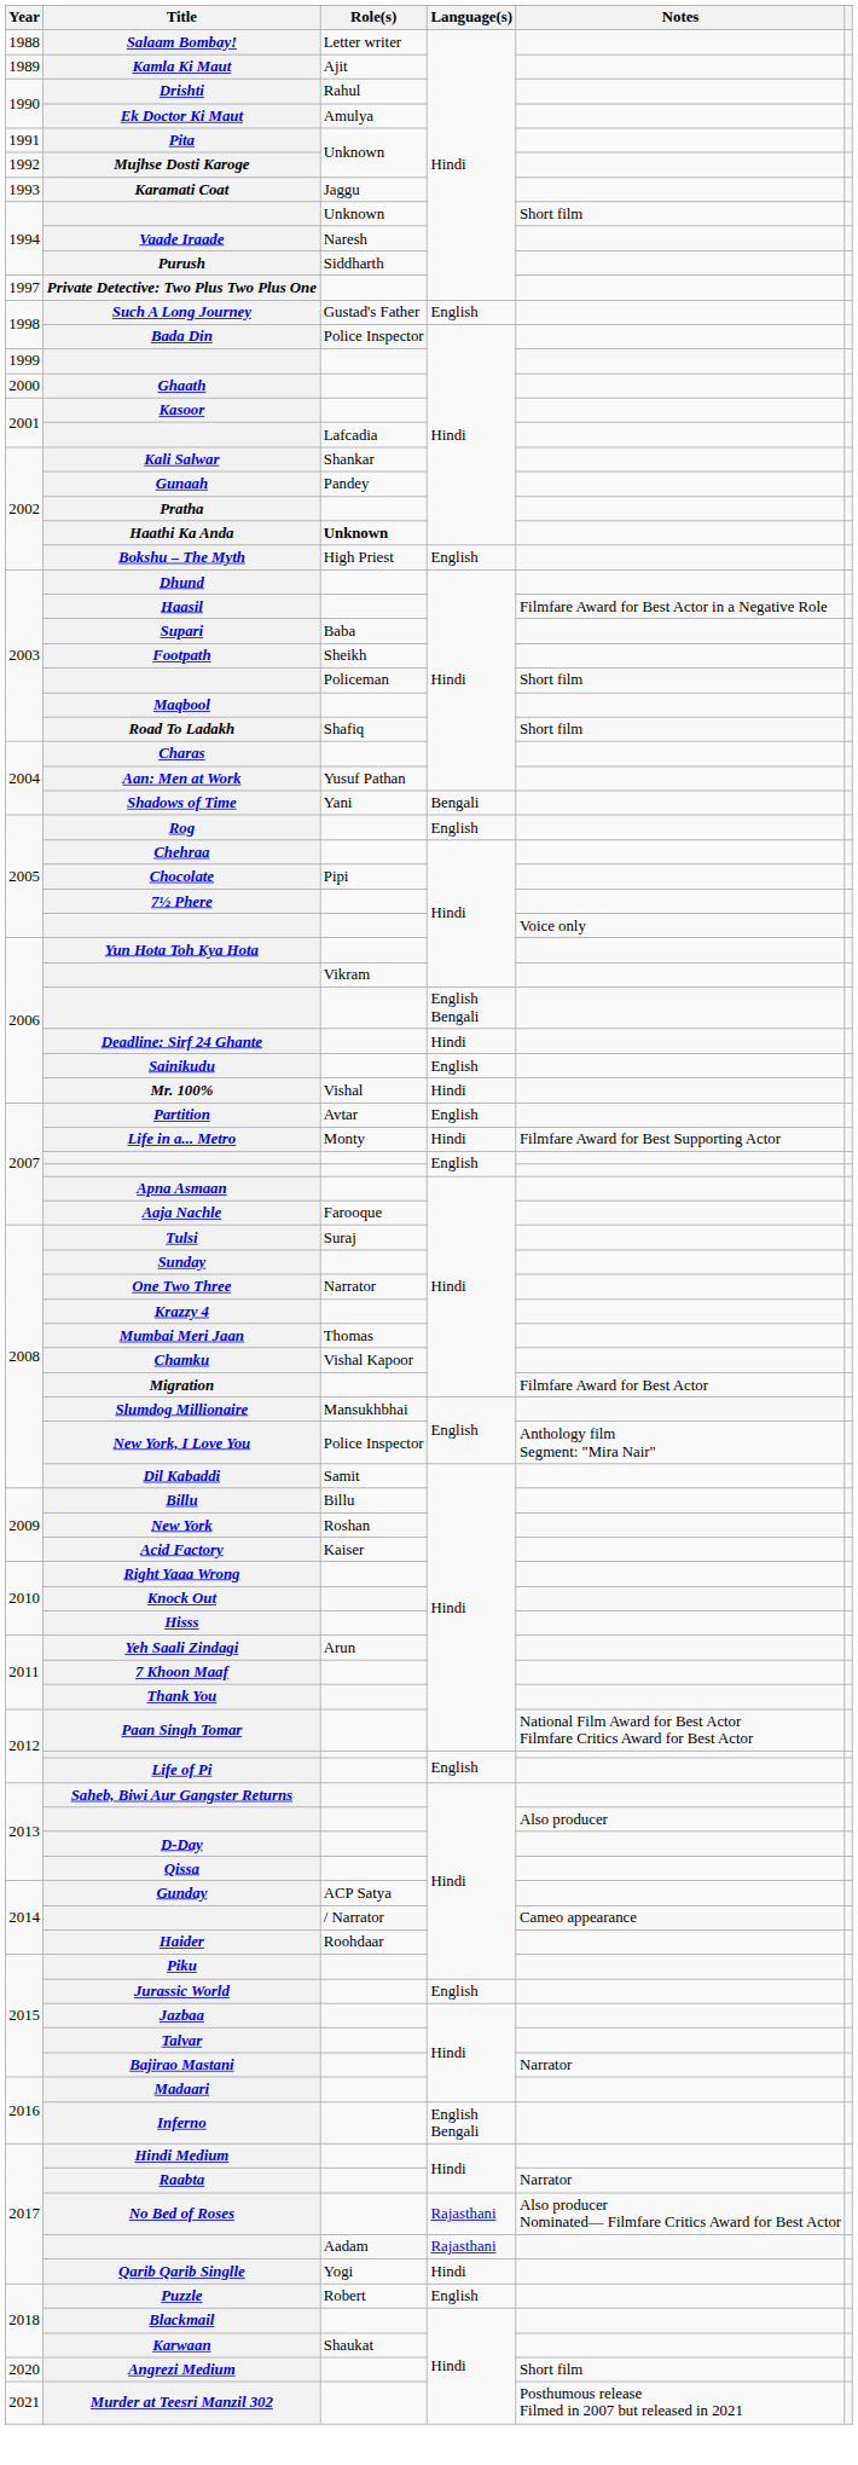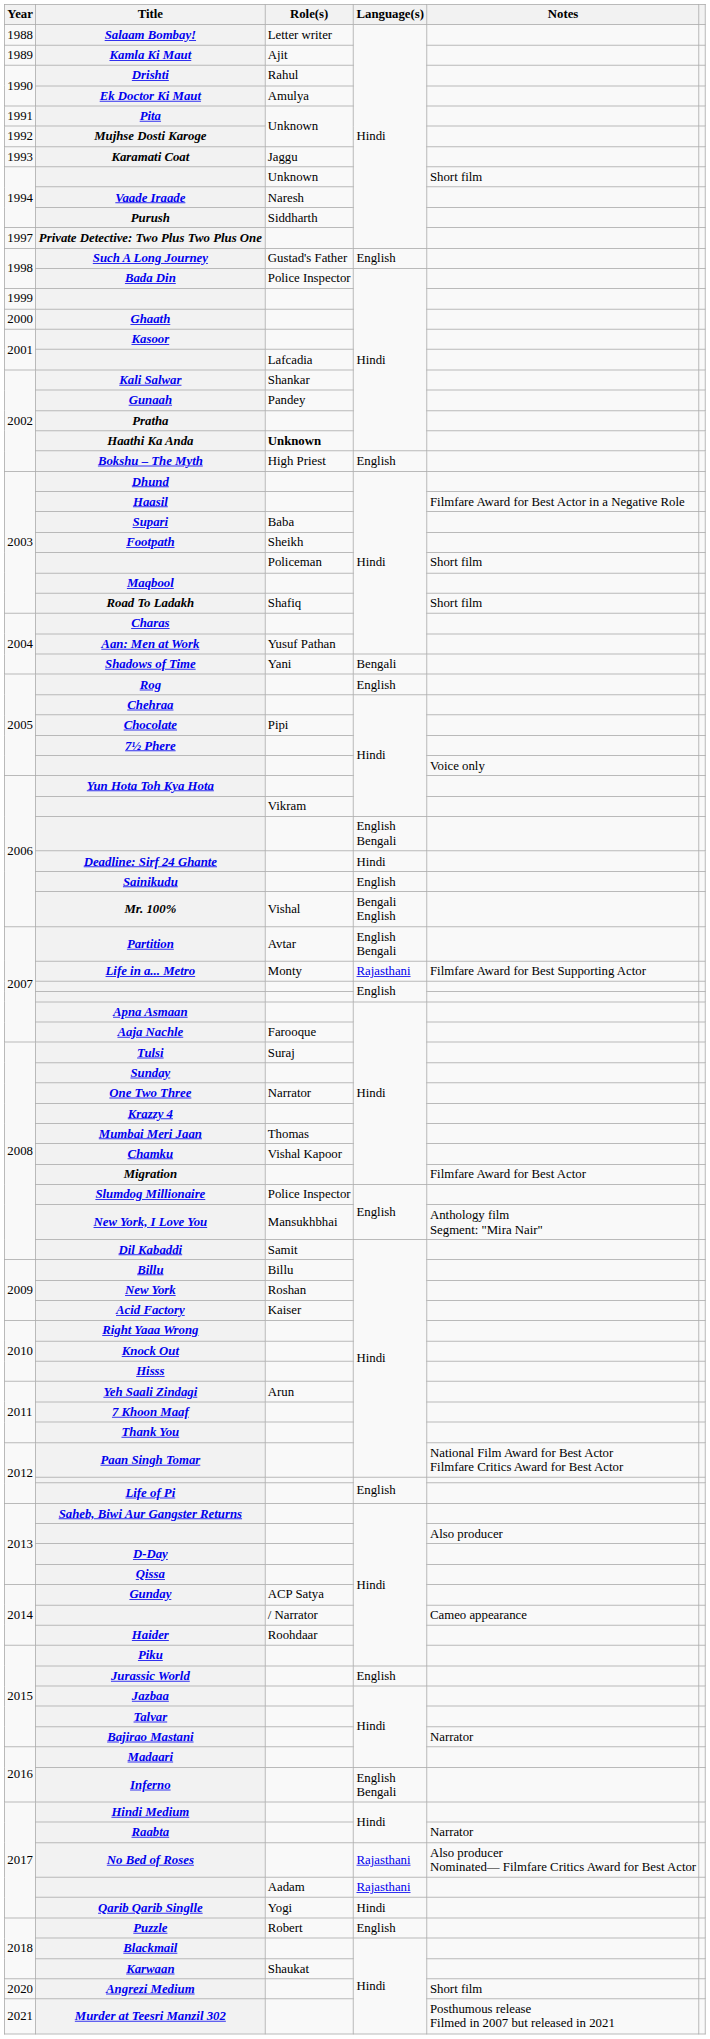Mr. 100% | Language(s): Hindi -> Bengali English
Partition | Language(s): English -> English Bengali
Life in a... Metro | Language(s): Hindi -> Rajasthani
Slumdog Millionaire | Role(s): Mansukhbhai -> Police Inspector
New York, I Love You | Role(s): Police Inspector -> Mansukhbhai
